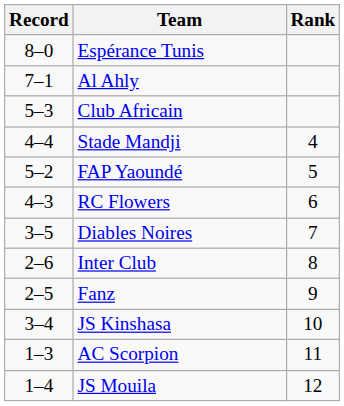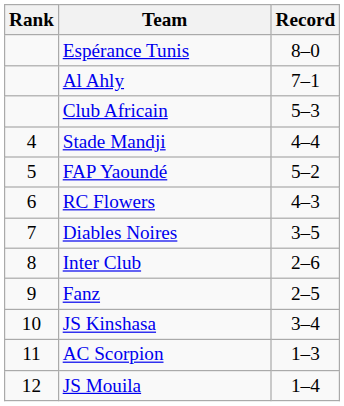columns swapped: Rank <-> Record
